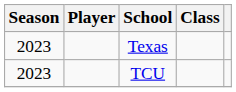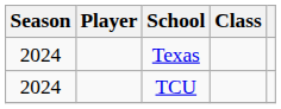Texas | Season: 2023 -> 2024
TCU | Season: 2023 -> 2024
